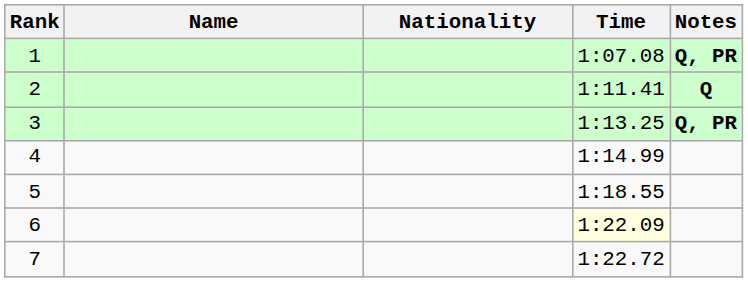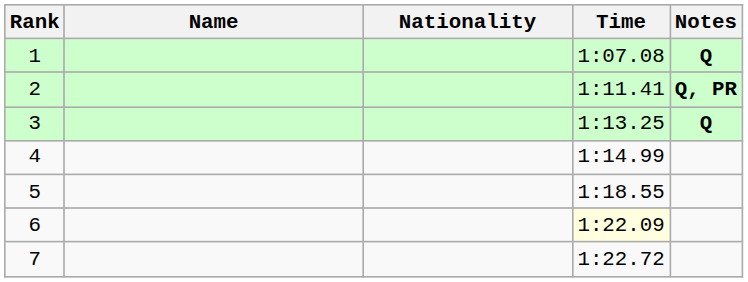1 | Notes: Q, PR -> Q
2 | Notes: Q -> Q, PR
3 | Notes: Q, PR -> Q
